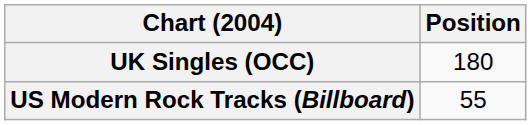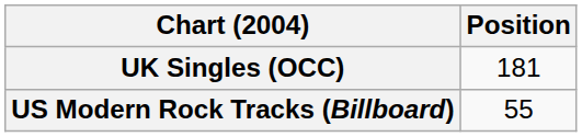UK Singles (OCC) | Position: 180 -> 181
